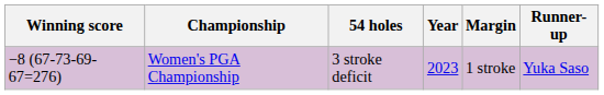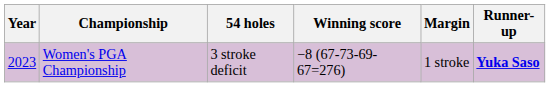columns swapped: Year <-> Winning score
Women's PGA Championship | Runner-up: normal -> bold
